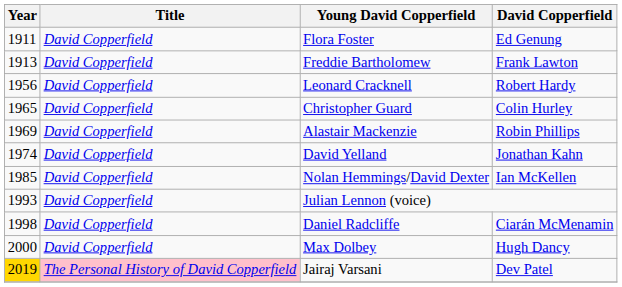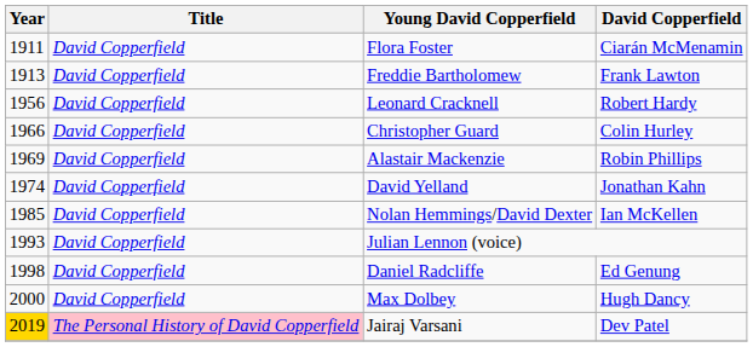Flora Foster | David Copperfield: Ed Genung -> Ciarán McMenamin
Christopher Guard | Year: 1965 -> 1966
Daniel Radcliffe | David Copperfield: Ciarán McMenamin -> Ed Genung
